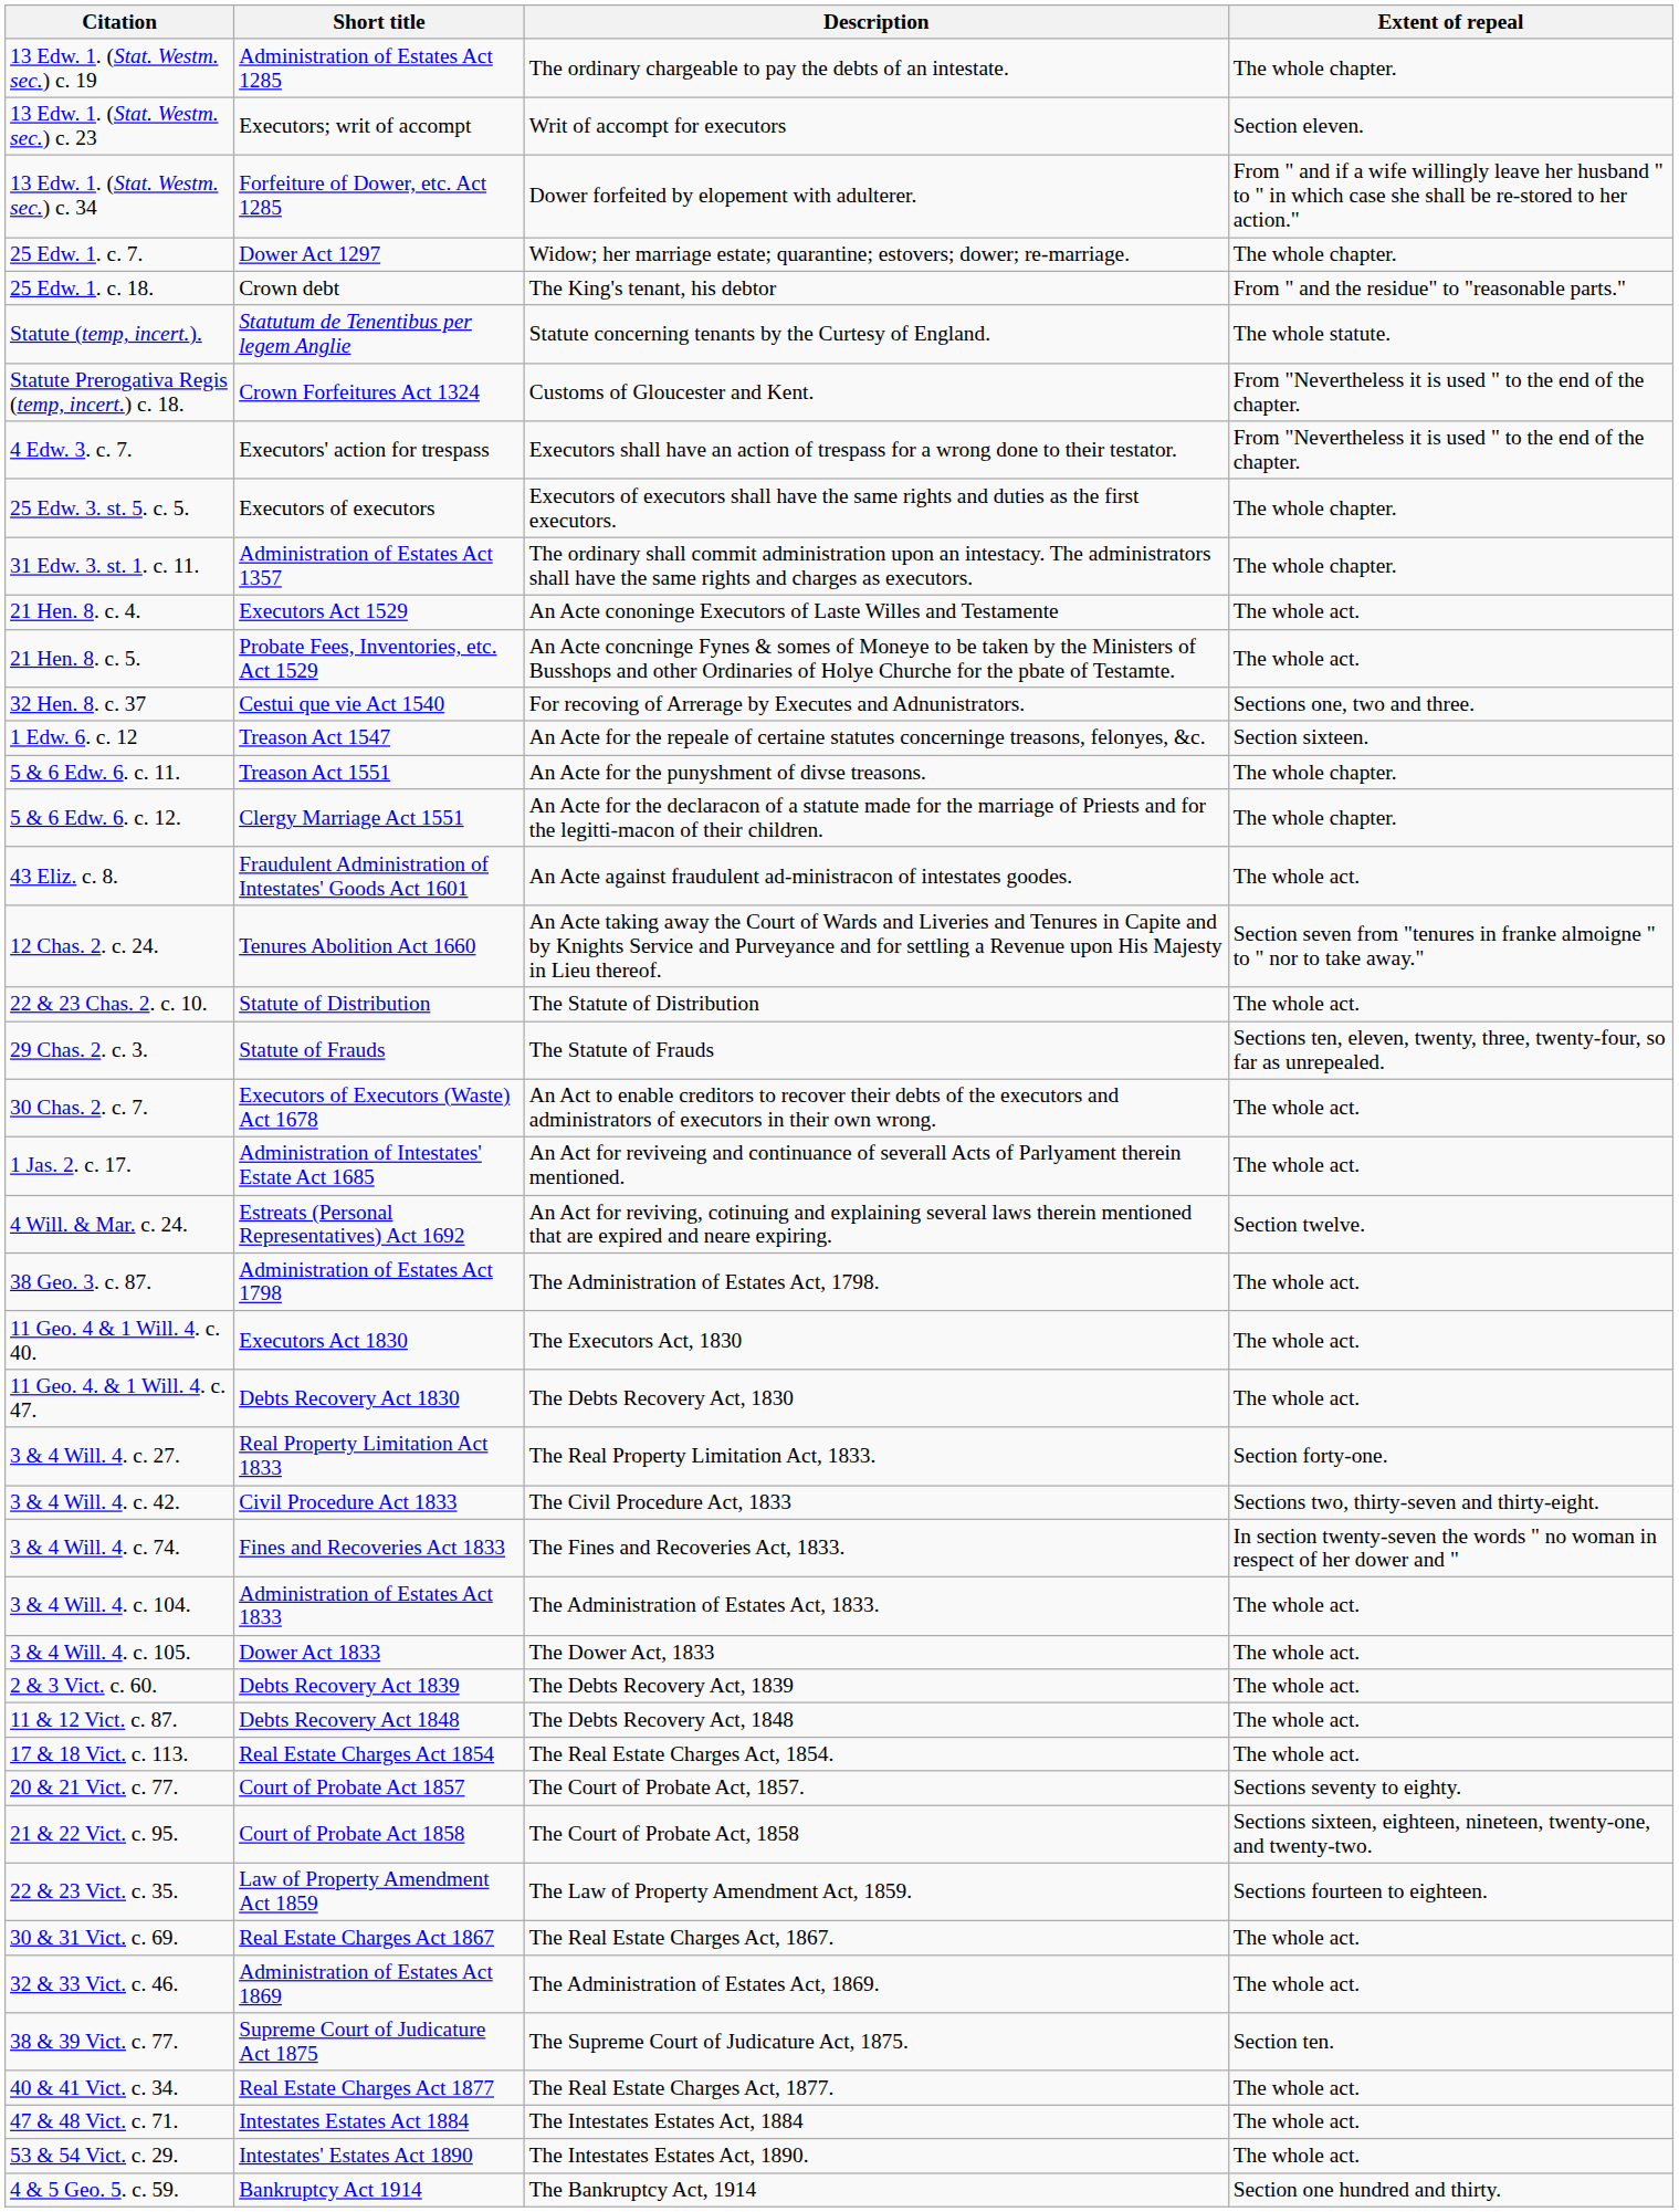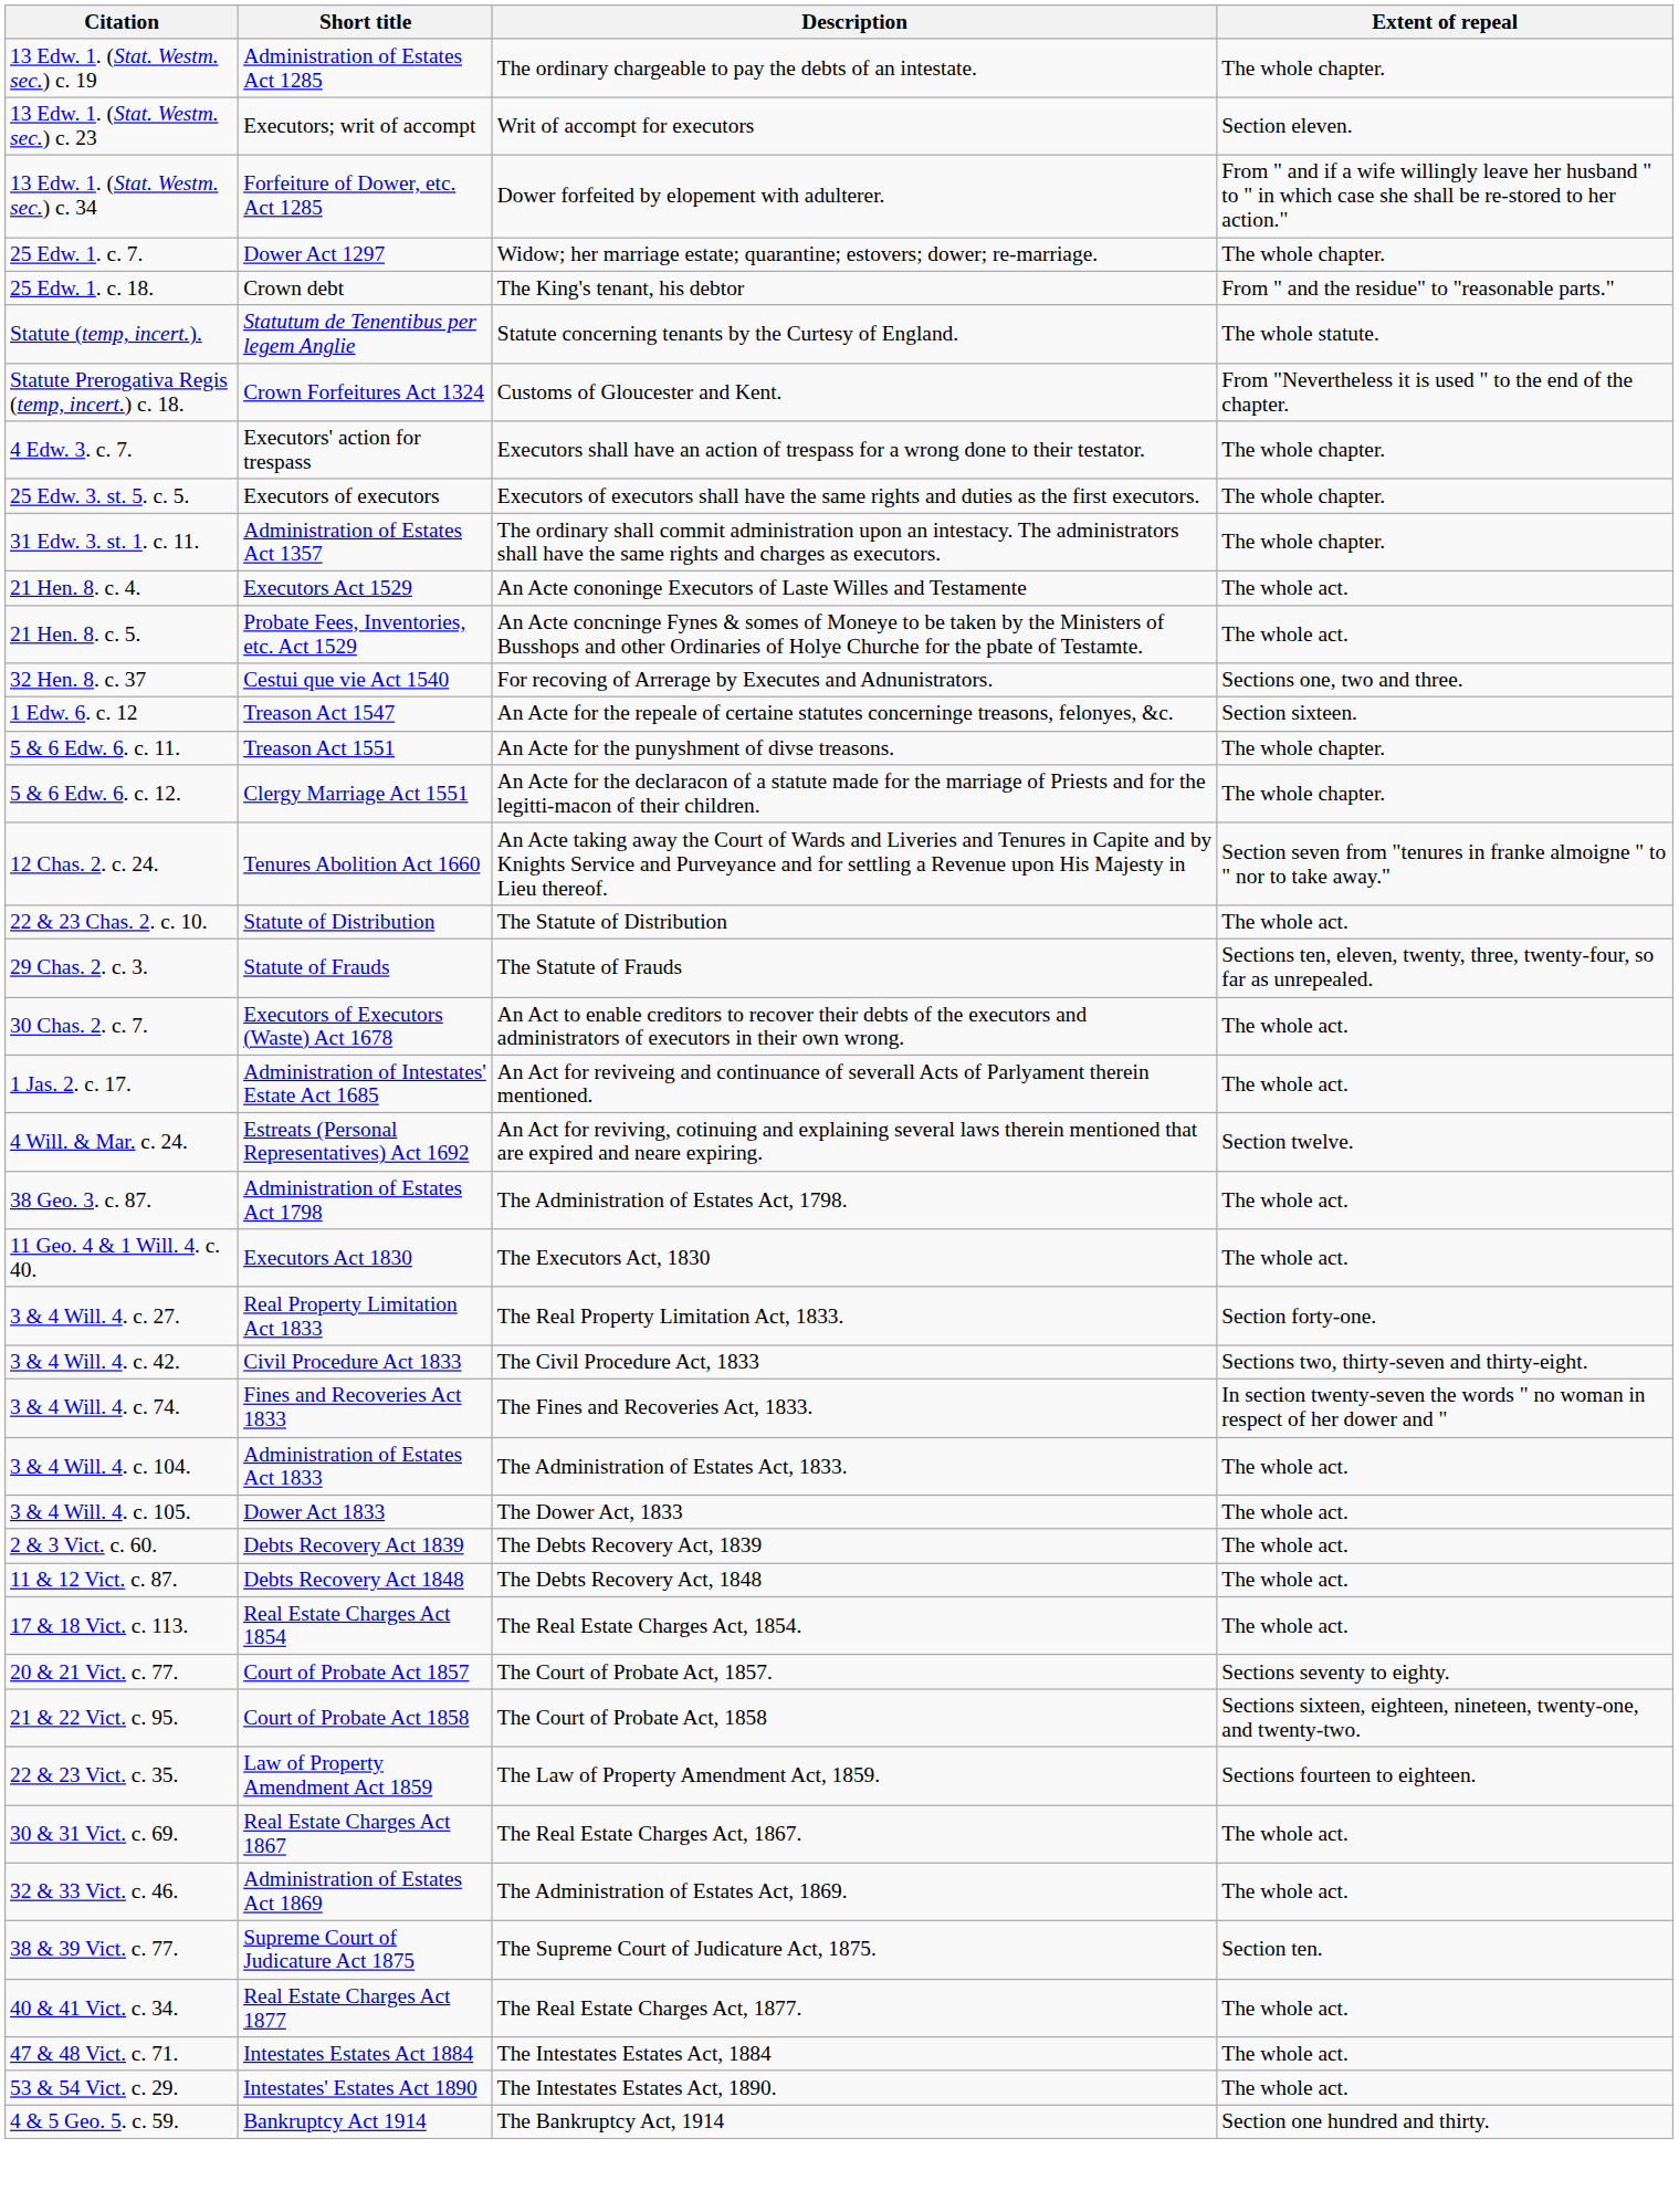4 Edw. 3. c. 7. | Extent of repeal: From "Nevertheless it is used " to the end of the chapter. -> The whole chapter.
- row: 43 Eliz. c. 8. | Fraudulent Administration of Intestates' Goods Act 1601 | An Acte against fraudulent ad-ministracon of intestates goodes. | The whole act.
- row: 11 Geo. 4. & 1 Will. 4. c. 47. | Debts Recovery Act 1830 | The Debts Recovery Act, 1830 | The whole act.
